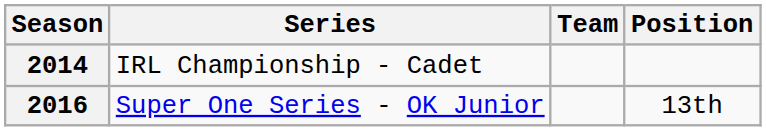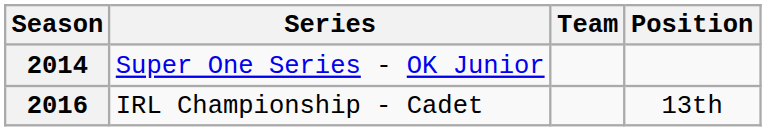2014 | Series: IRL Championship - Cadet -> Super One Series - OK Junior
2016 | Series: Super One Series - OK Junior -> IRL Championship - Cadet
